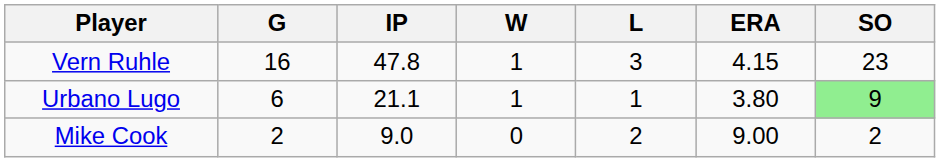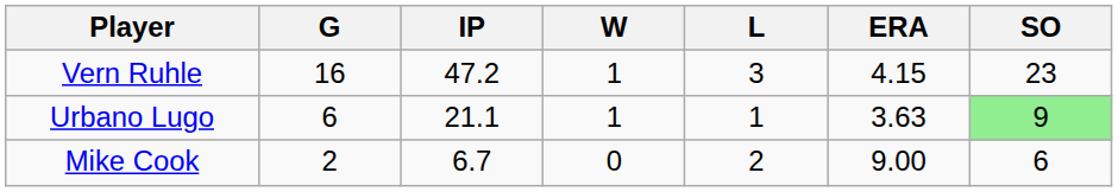Vern Ruhle | IP: 47.8 -> 47.2
Urbano Lugo | ERA: 3.80 -> 3.63
Mike Cook | IP: 9.0 -> 6.7
Mike Cook | SO: 2 -> 6
